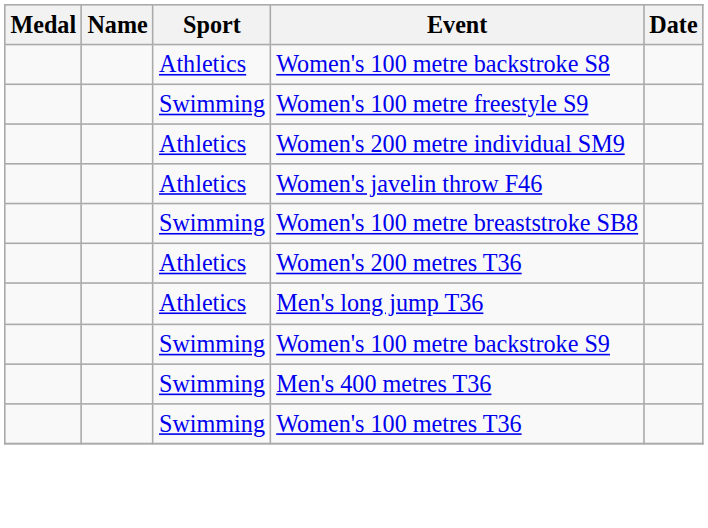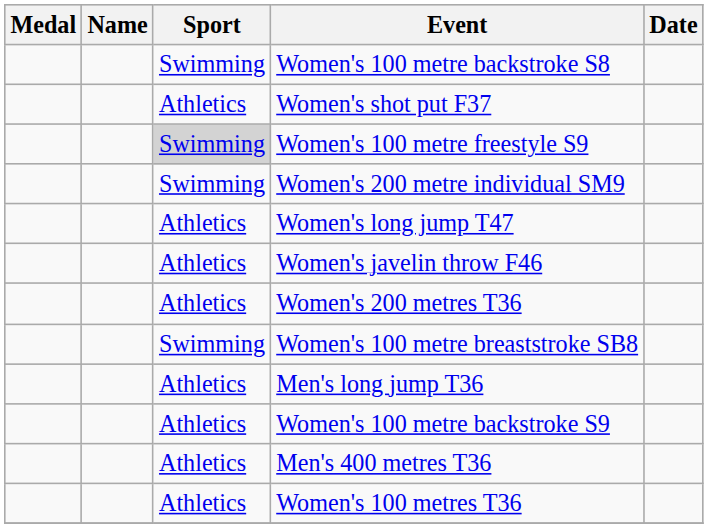Women's 100 metre backstroke S8 | Sport: Athletics -> Swimming
+ row: Athletics | Women's shot put F37
Women's 100 metre freestyle S9 | Sport: no background -> lightgrey background
Women's 200 metre individual SM9 | Sport: Athletics -> Swimming
+ row: Athletics | Women's long jump T47
rows swapped: Women's 100 metre breaststroke SB8 <-> Women's 200 metres T36
Women's 100 metre backstroke S9 | Sport: Swimming -> Athletics
Men's 400 metres T36 | Sport: Swimming -> Athletics
Women's 100 metres T36 | Sport: Swimming -> Athletics
